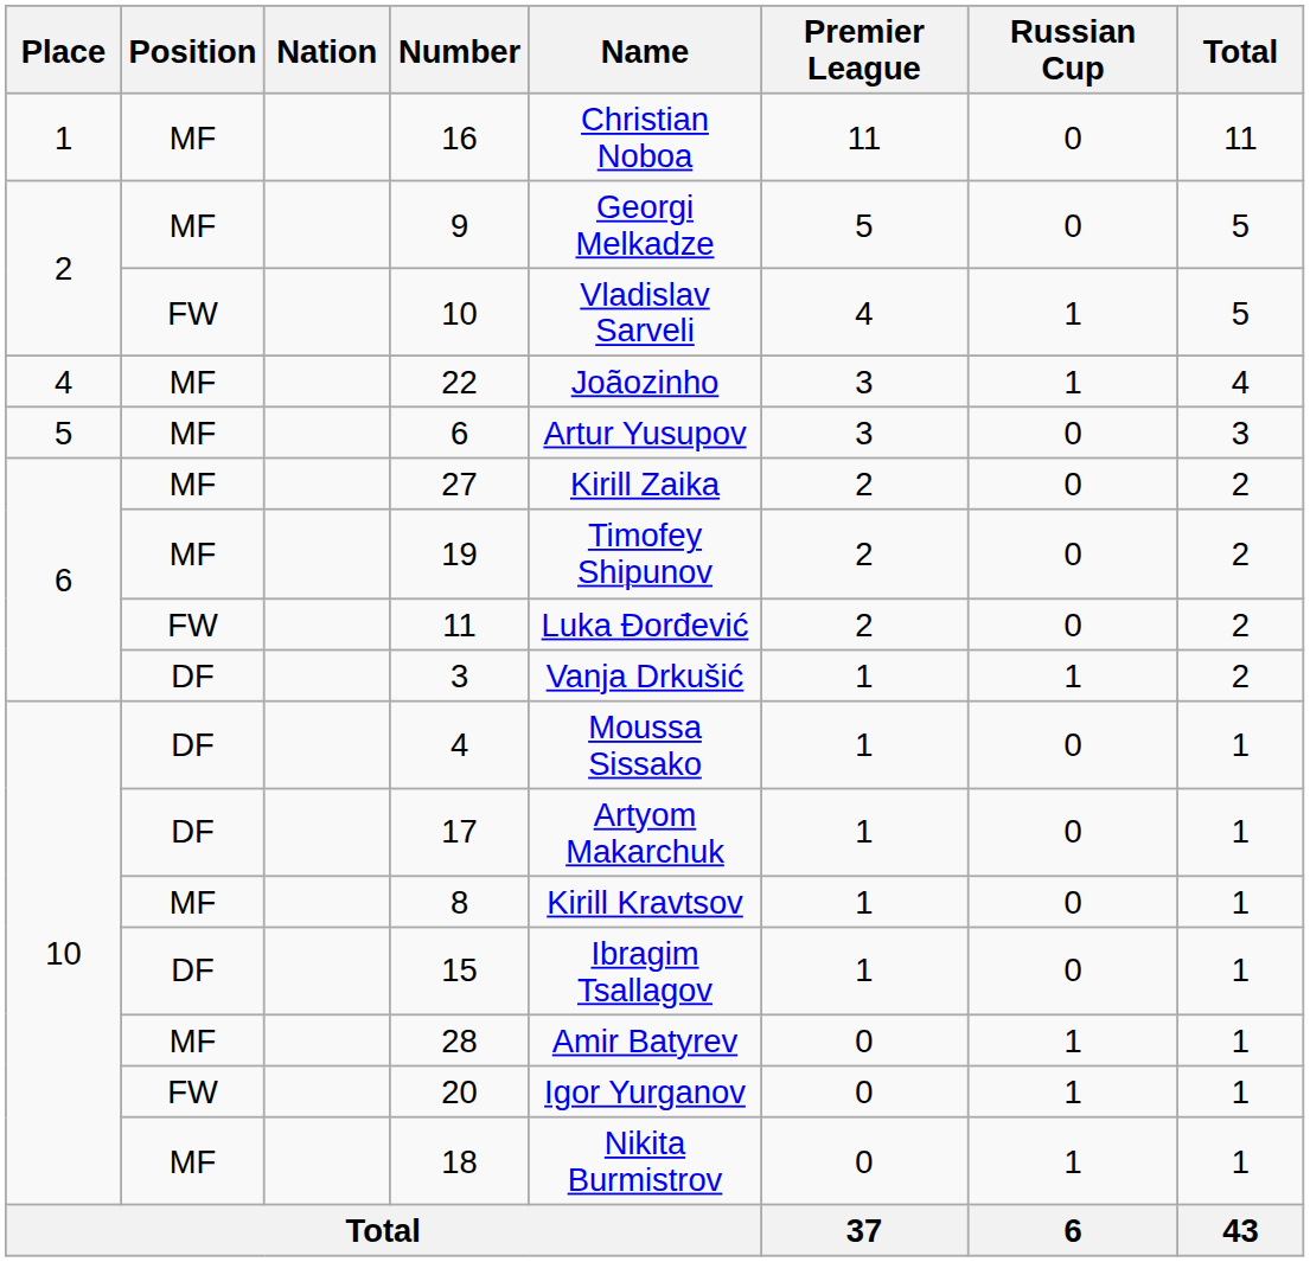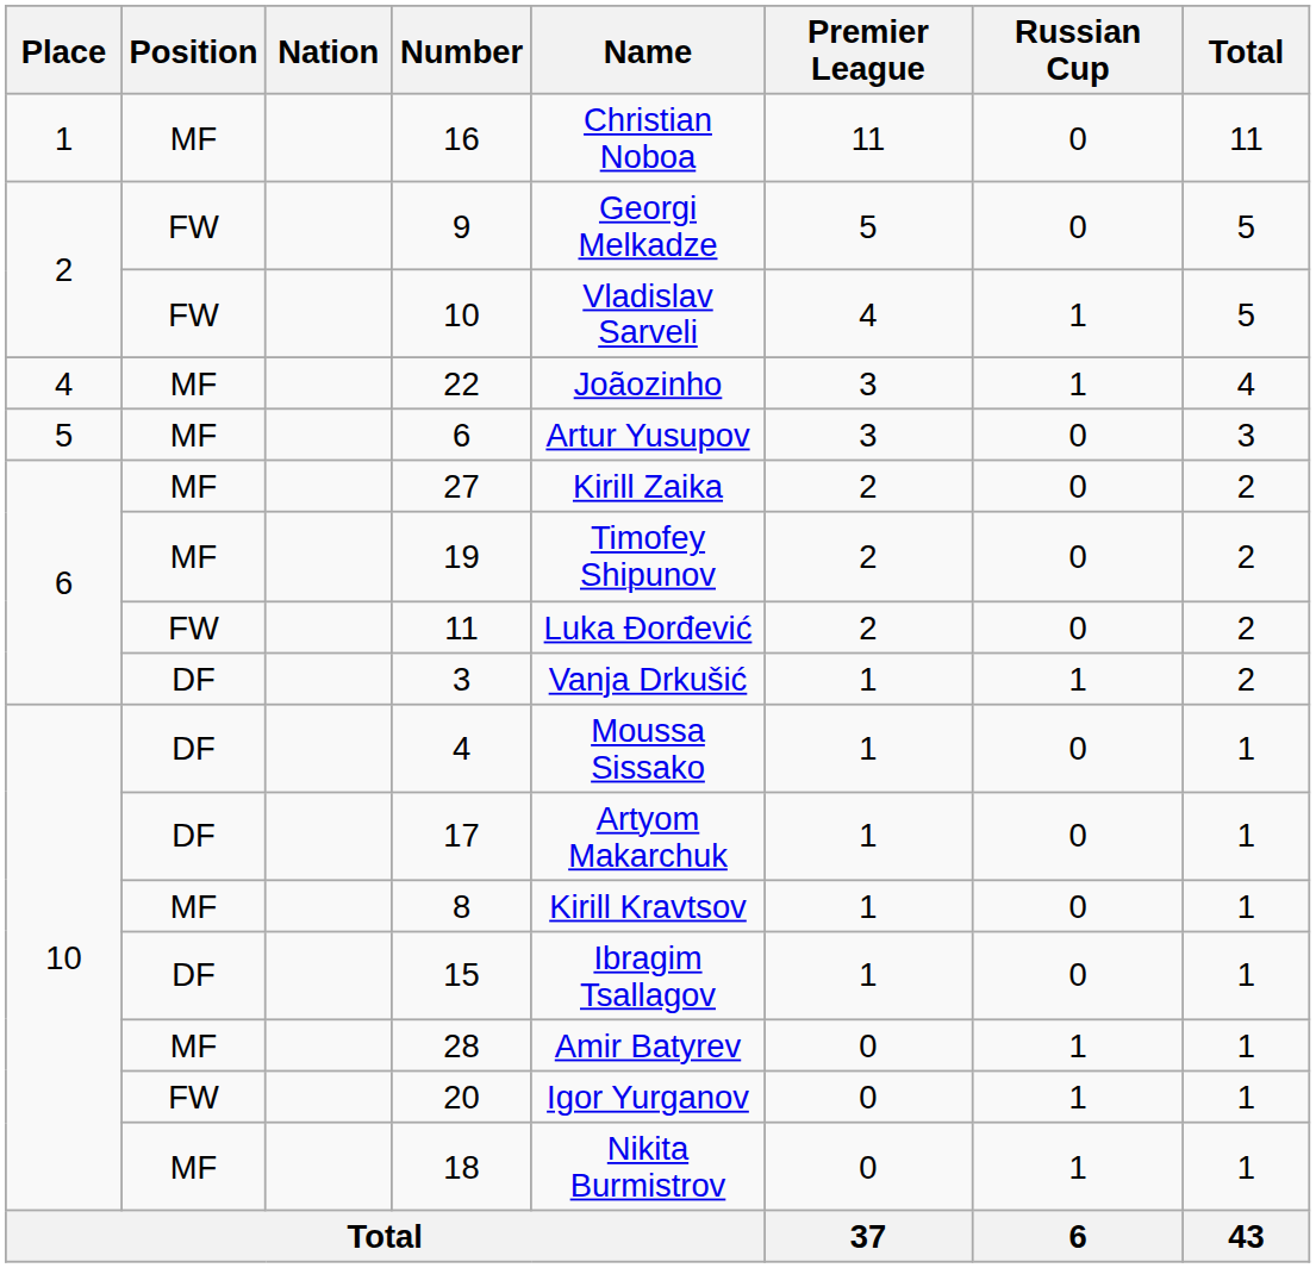9 | Position: MF -> FW
